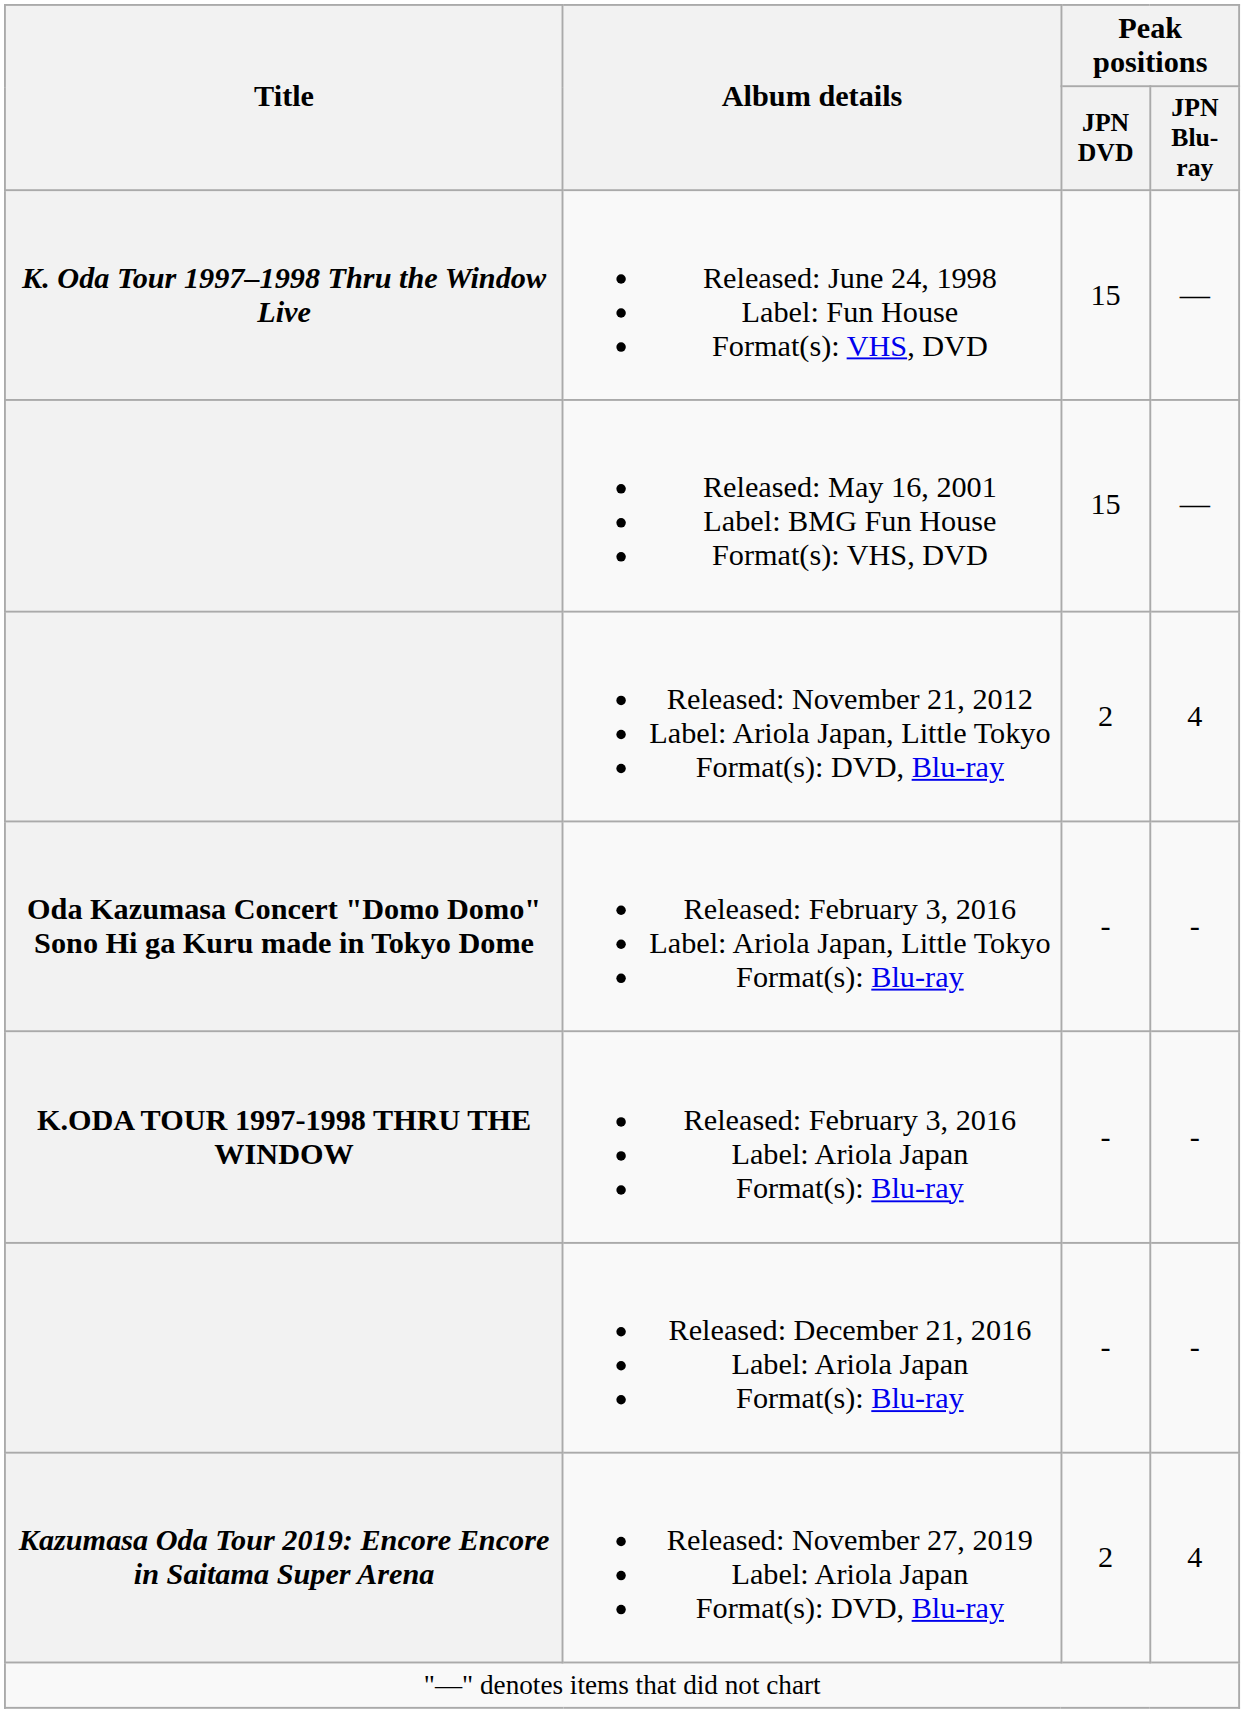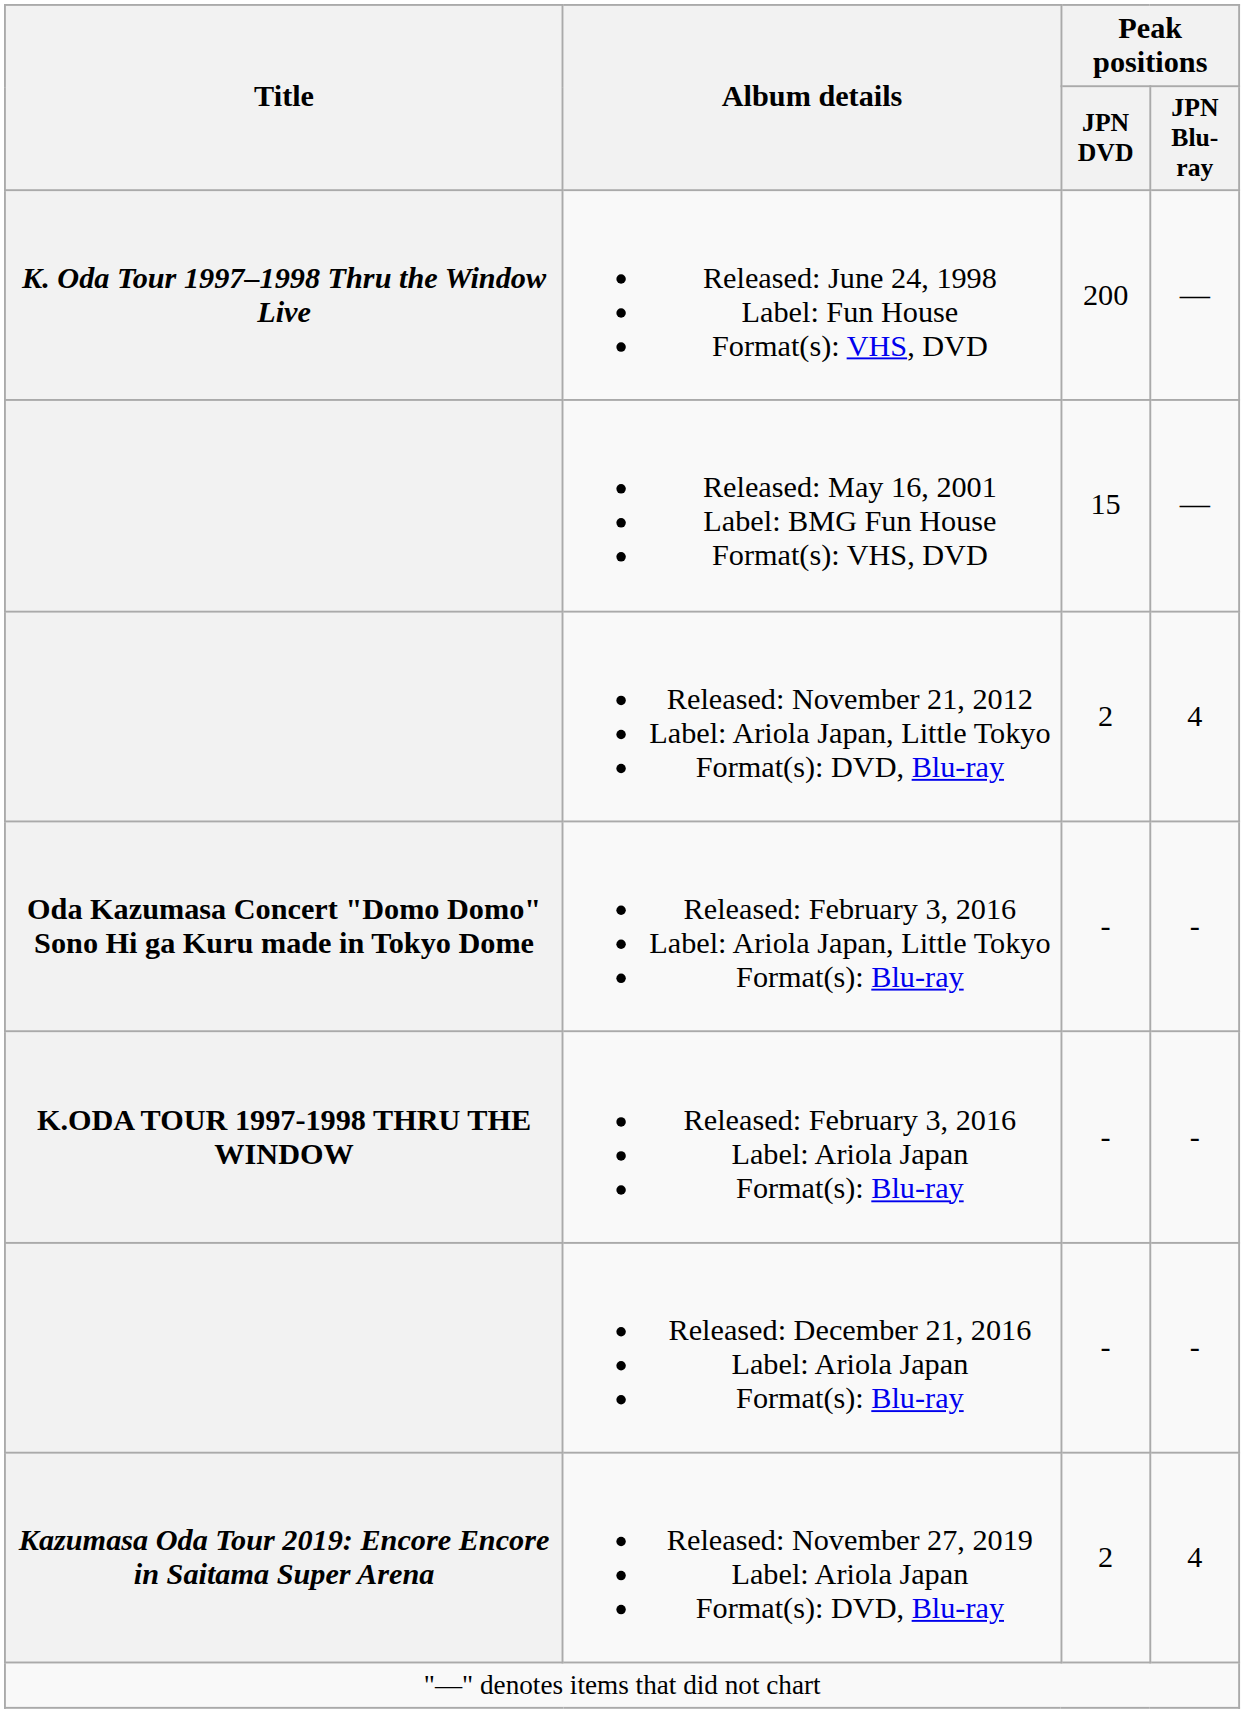Released: June 24, 1998 Label: Fun House Format(s): VHS, DVD | Peak positions / JPN DVD: 15 -> 200
